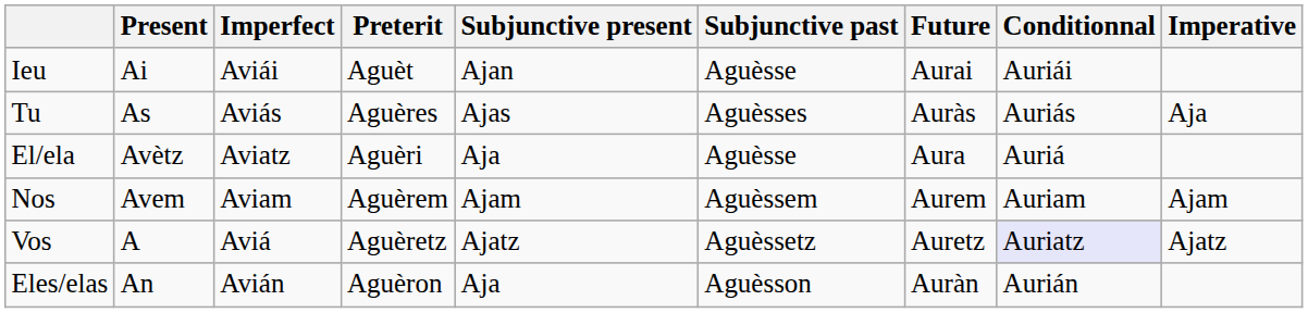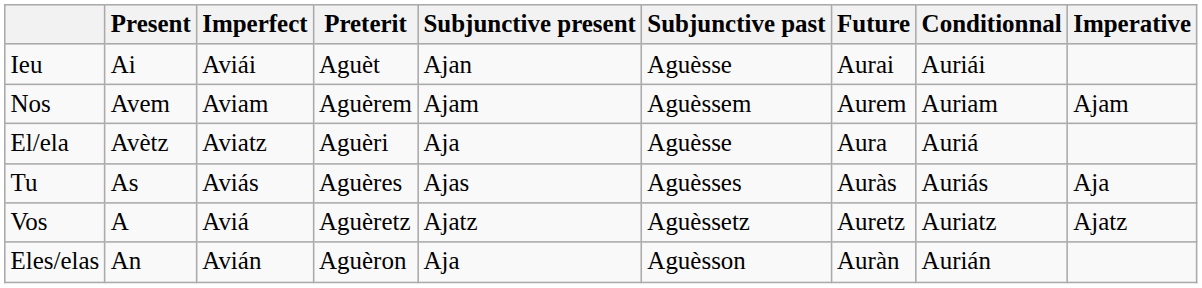rows swapped: Tu <-> Nos
Vos | Conditionnal: lavender background -> no background
